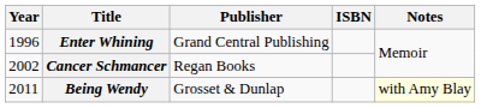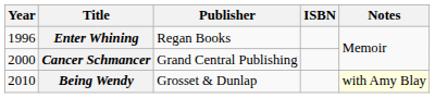Enter Whining | Publisher: Grand Central Publishing -> Regan Books
Cancer Schmancer | Year: 2002 -> 2000
Cancer Schmancer | Publisher: Regan Books -> Grand Central Publishing
Being Wendy | Year: 2011 -> 2010
